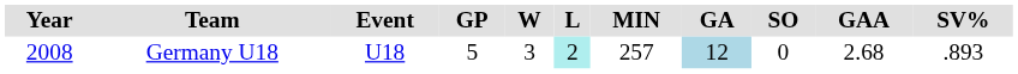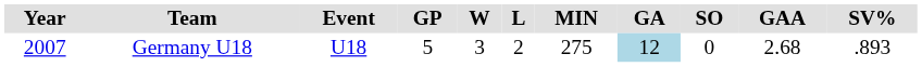Germany U18 | Year: 2008 -> 2007
Germany U18 | L: paleturquoise background -> no background
Germany U18 | MIN: 257 -> 275
